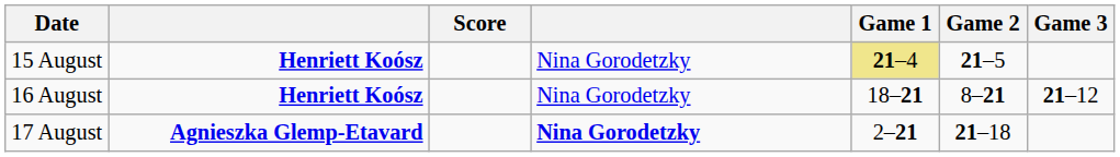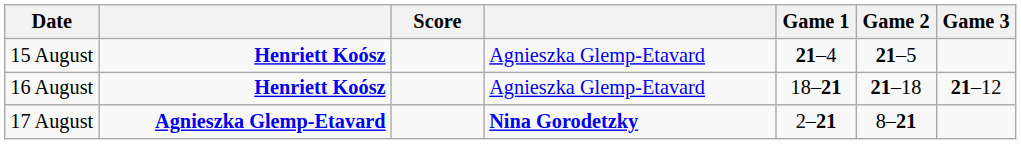15 August | column 4: Nina Gorodetzky -> Agnieszka Glemp-Etavard
15 August | Game 1: khaki background -> no background
16 August | column 4: Nina Gorodetzky -> Agnieszka Glemp-Etavard
16 August | Game 2: 8–21 -> 21–18
17 August | Game 2: 21–18 -> 8–21
